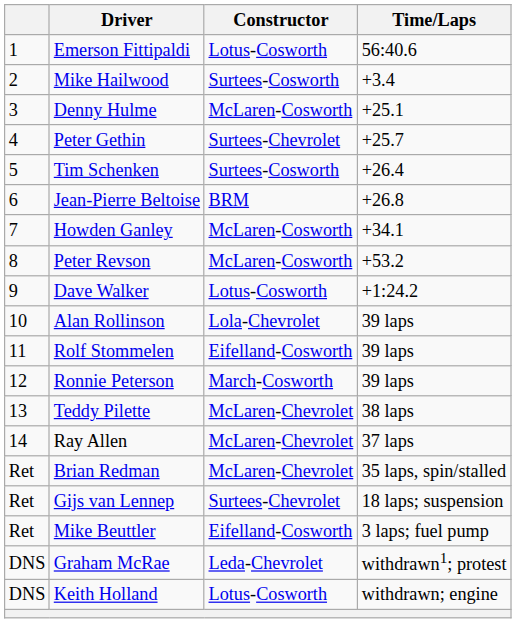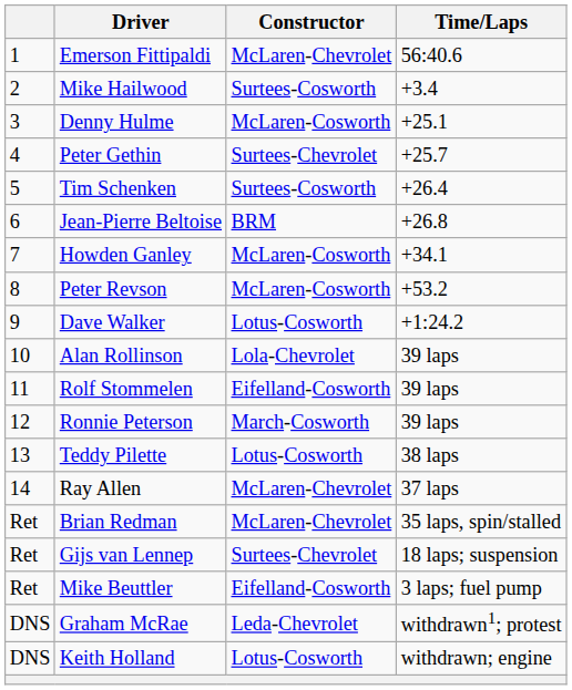Emerson Fittipaldi | Constructor: Lotus-Cosworth -> McLaren-Chevrolet
Teddy Pilette | Constructor: McLaren-Chevrolet -> Lotus-Cosworth
